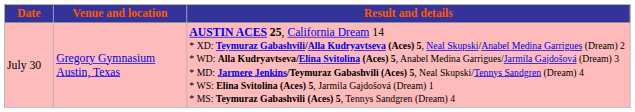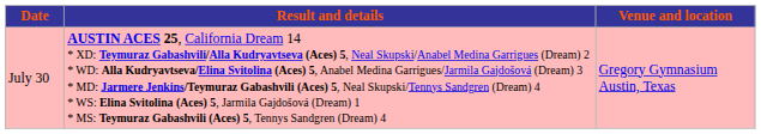columns swapped: Venue and location <-> Result and details
